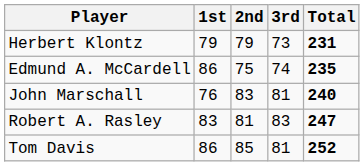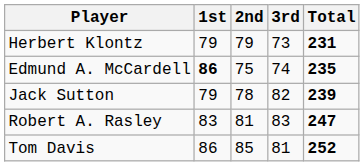Edmund A. McCardell | 1st: normal -> bold
+ row: Jack Sutton | 79 | 78 | 82 | 239
- row: John Marschall | 76 | 83 | 81 | 240
